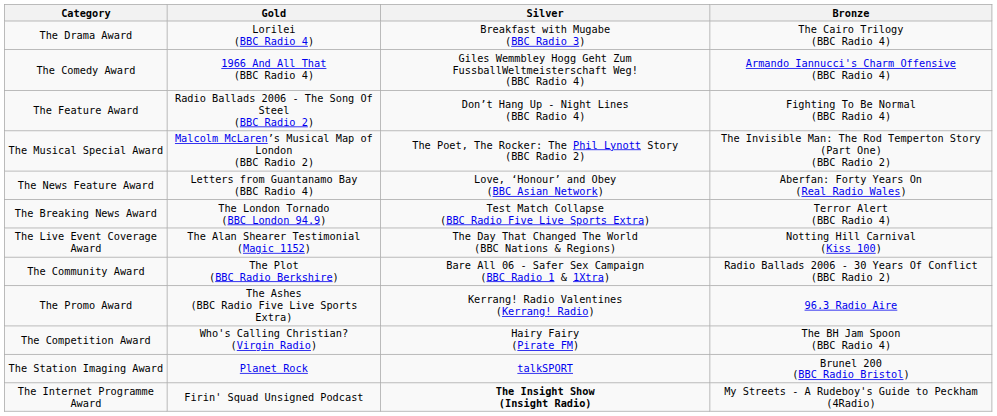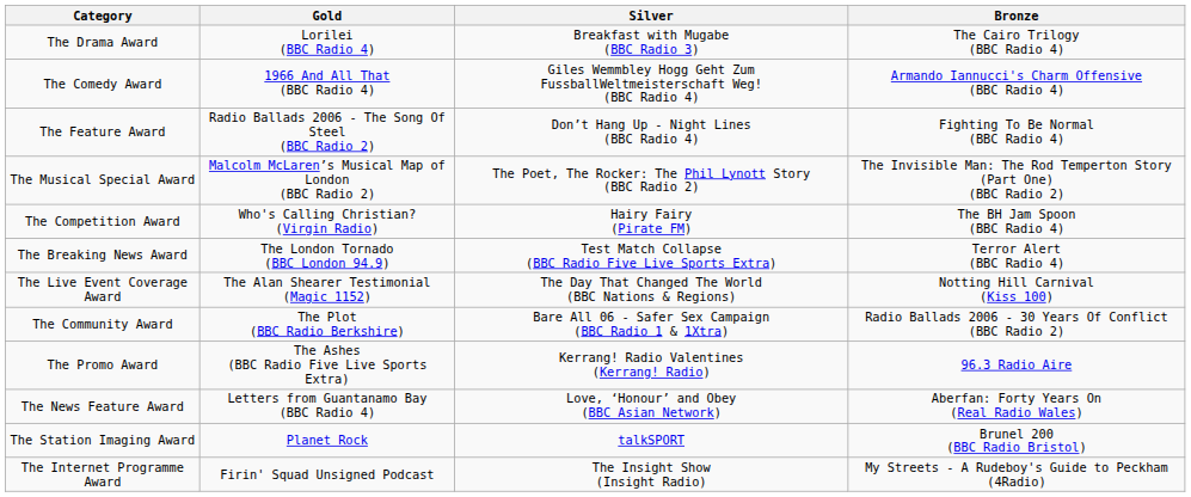rows swapped: The News Feature Award <-> The Competition Award
The Internet Programme Award | Silver: bold -> normal
